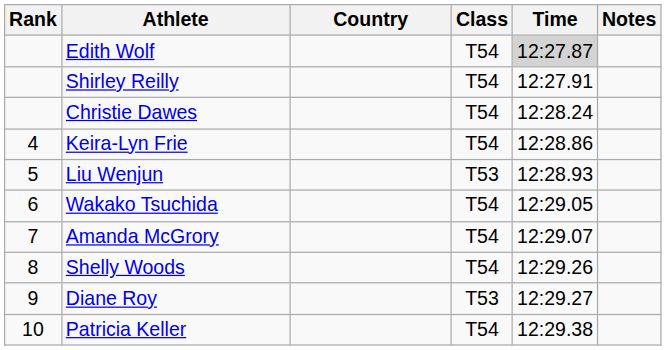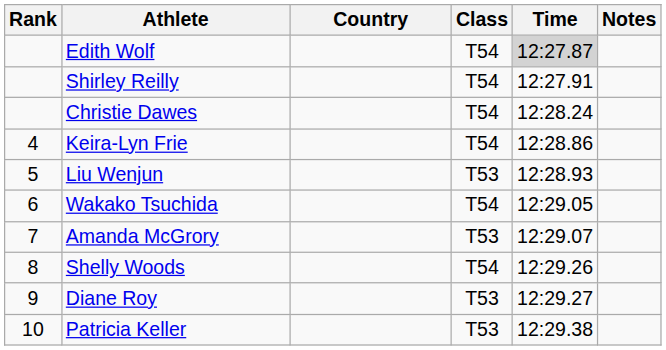Amanda McGrory | Class: T54 -> T53
Patricia Keller | Class: T54 -> T53
